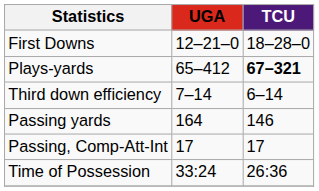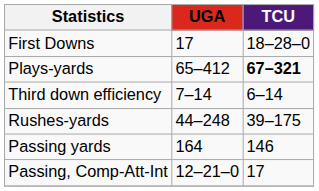First Downs | UGA: 12–21–0 -> 17
+ row: Rushes-yards | 44–248 | 39–175
Passing, Comp-Att-Int | UGA: 17 -> 12–21–0
- row: Time of Possession | 33:24 | 26:36
